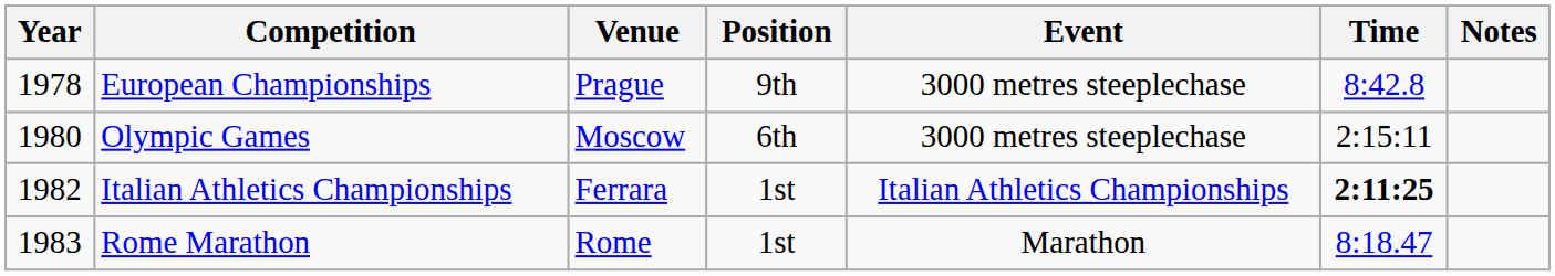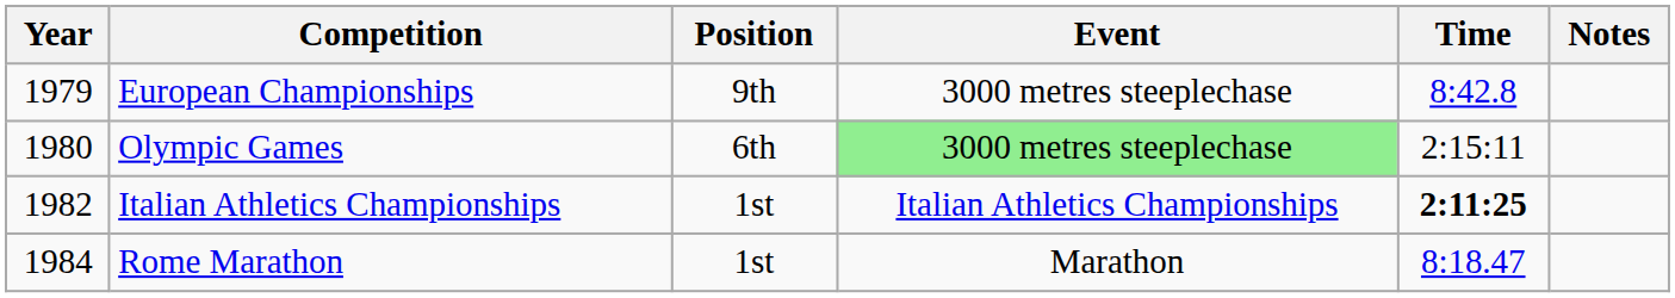- column: Venue | Prague | Moscow | Ferrara | Rome
European Championships | Year: 1978 -> 1979
Olympic Games | Event: no background -> lightgreen background
Rome Marathon | Year: 1983 -> 1984
